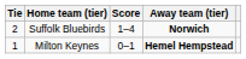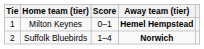rows swapped: Milton Keynes <-> Suffolk Bluebirds
